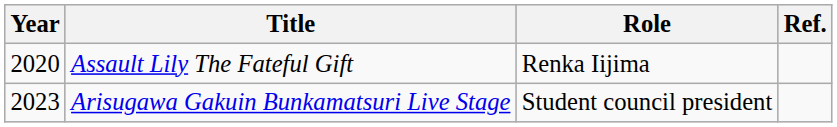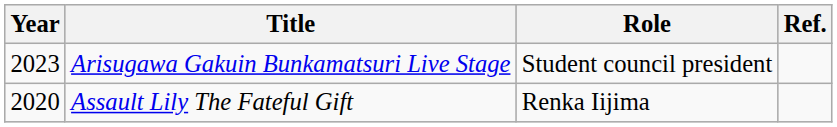rows swapped: Assault Lily The Fateful Gift <-> Arisugawa Gakuin Bunkamatsuri Live Stage
